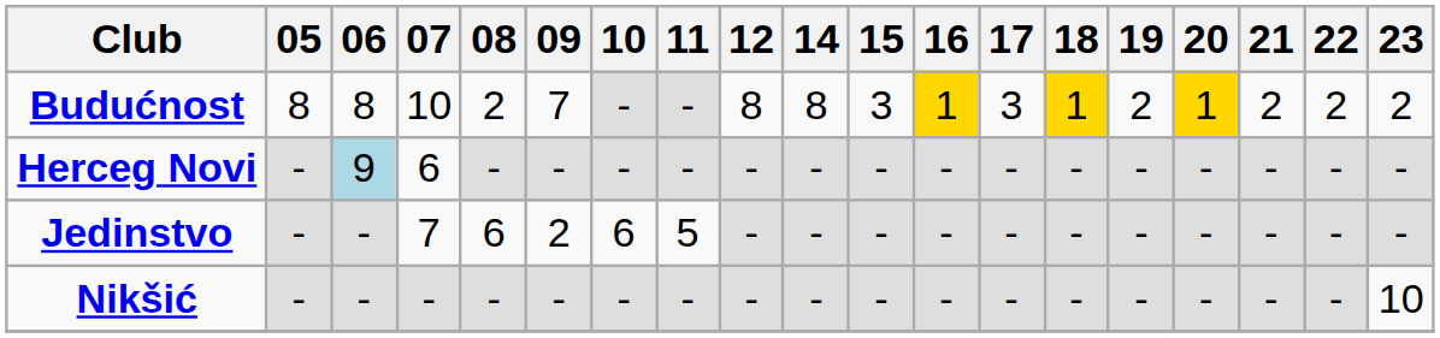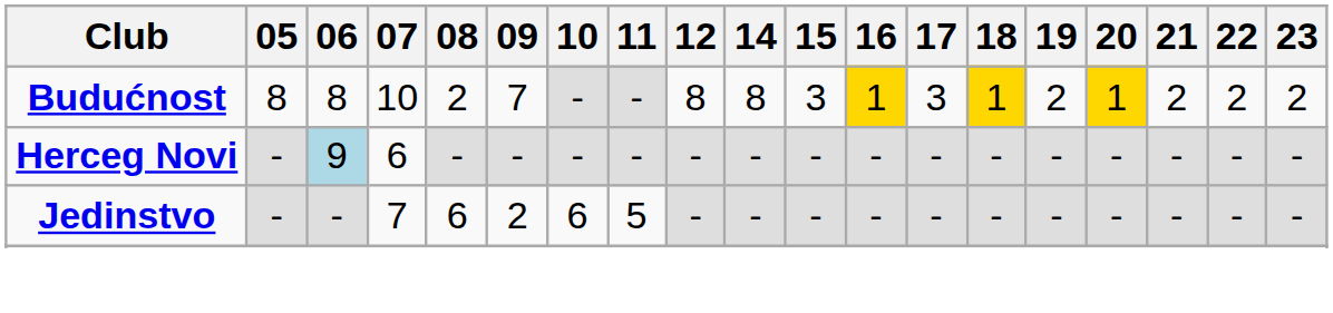- row: Nikšić | - | - | - | - | - | - | - | - | - | - | - | - | - | - | - | - | - | 10
